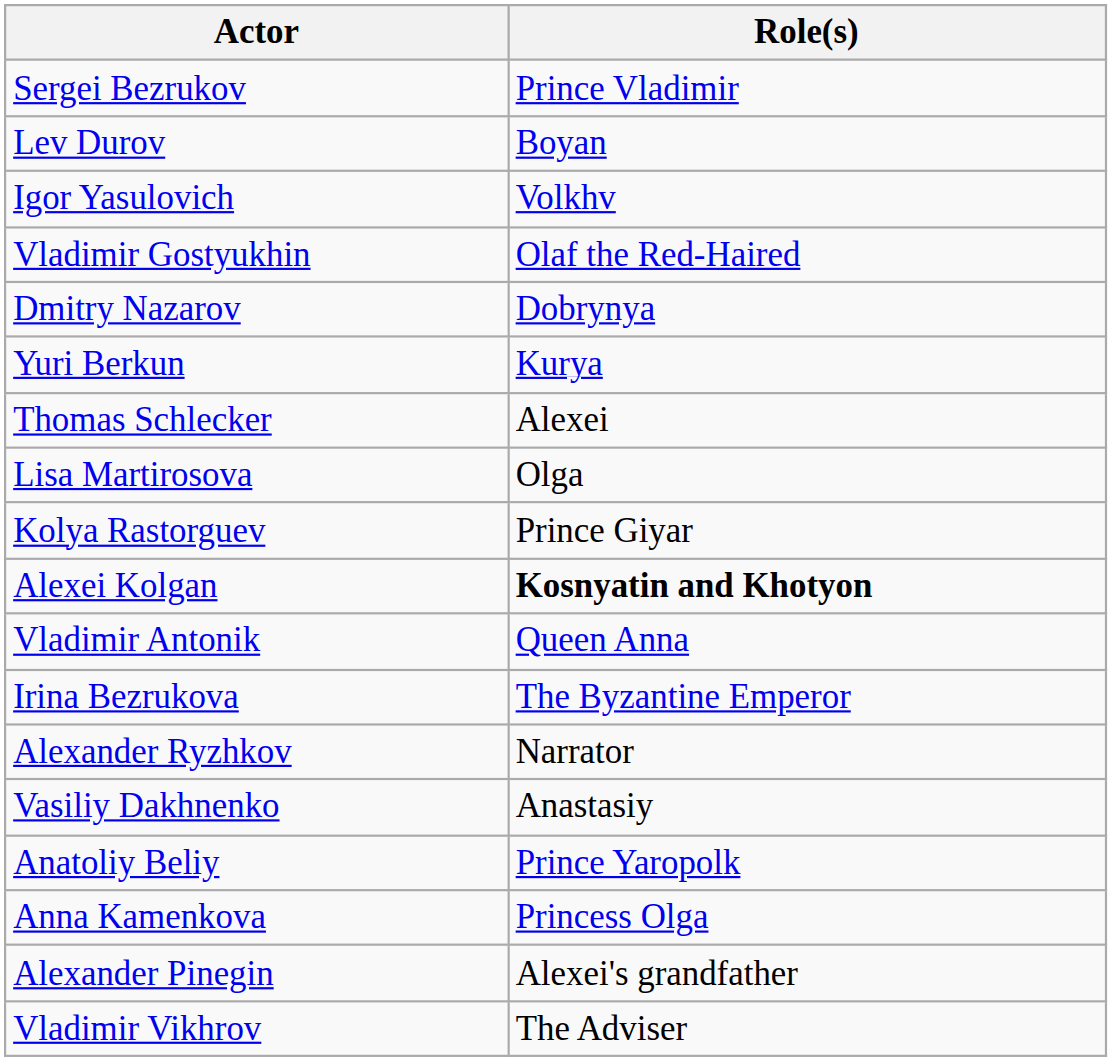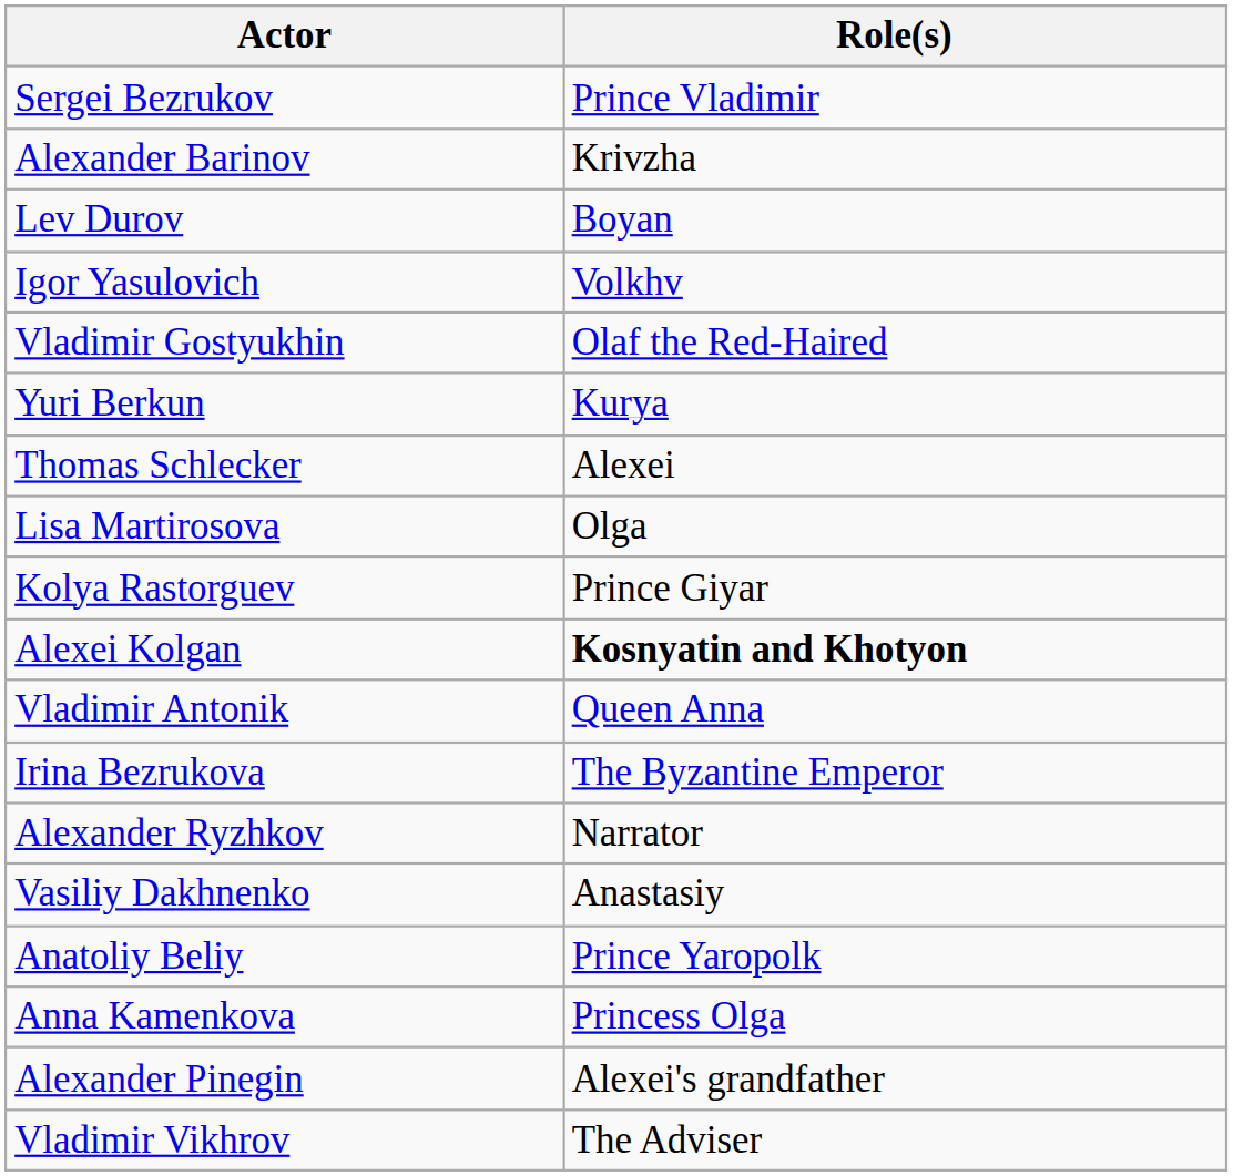+ row: Alexander Barinov | Krivzha
- row: Dmitry Nazarov | Dobrynya
